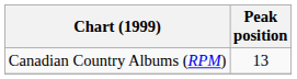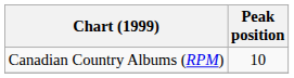Canadian Country Albums (RPM) | Peak position: 13 -> 10
